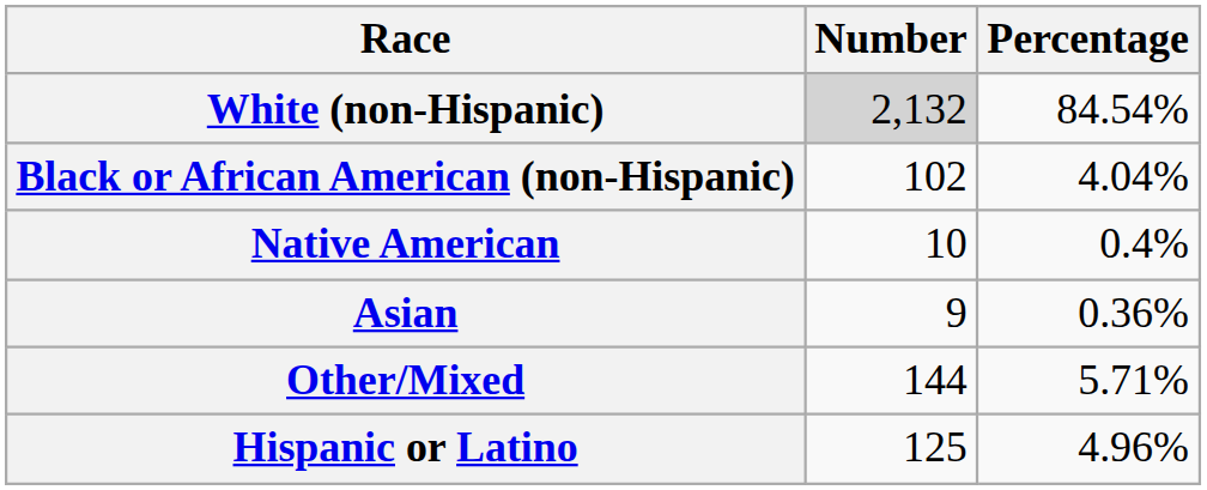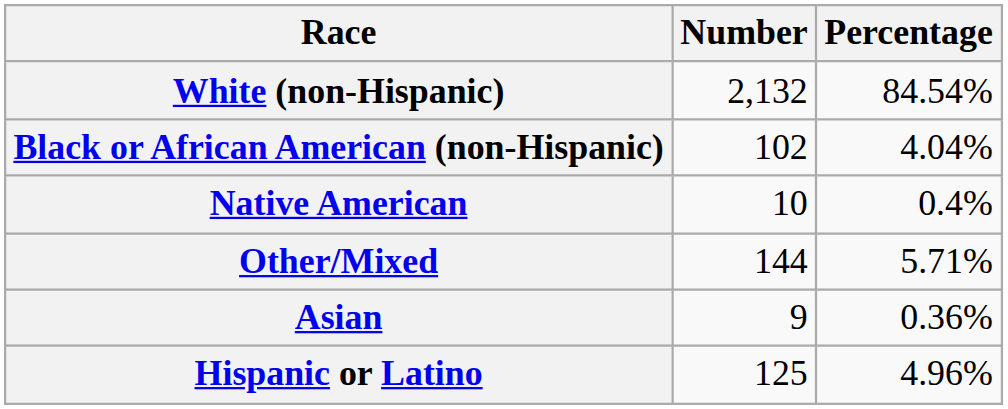White (non-Hispanic) | Number: lightgrey background -> no background
rows swapped: Asian <-> Other/Mixed
